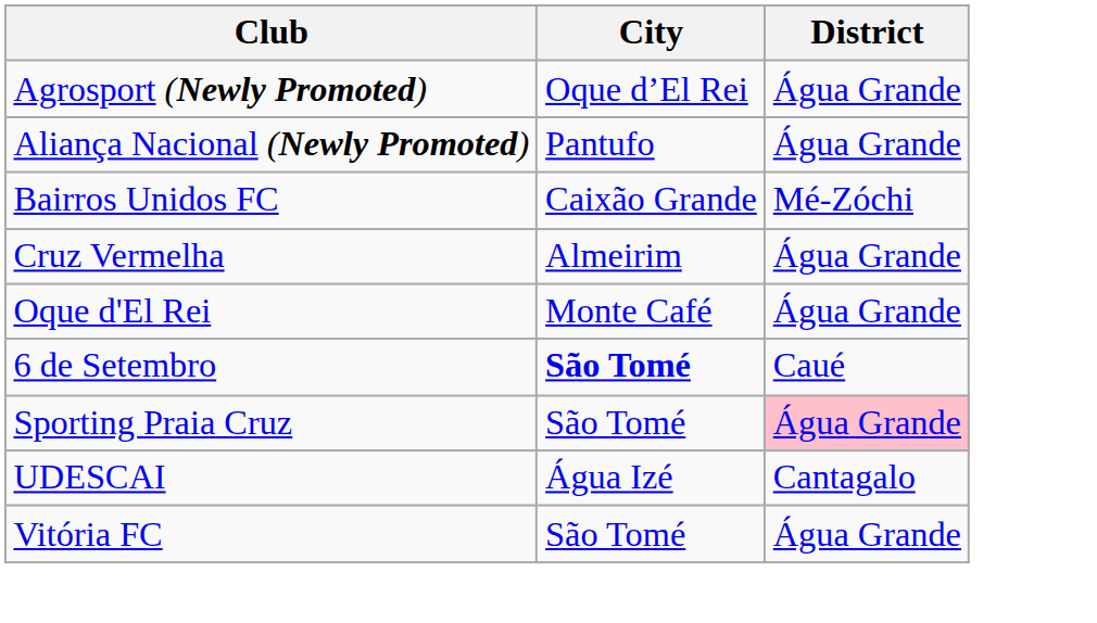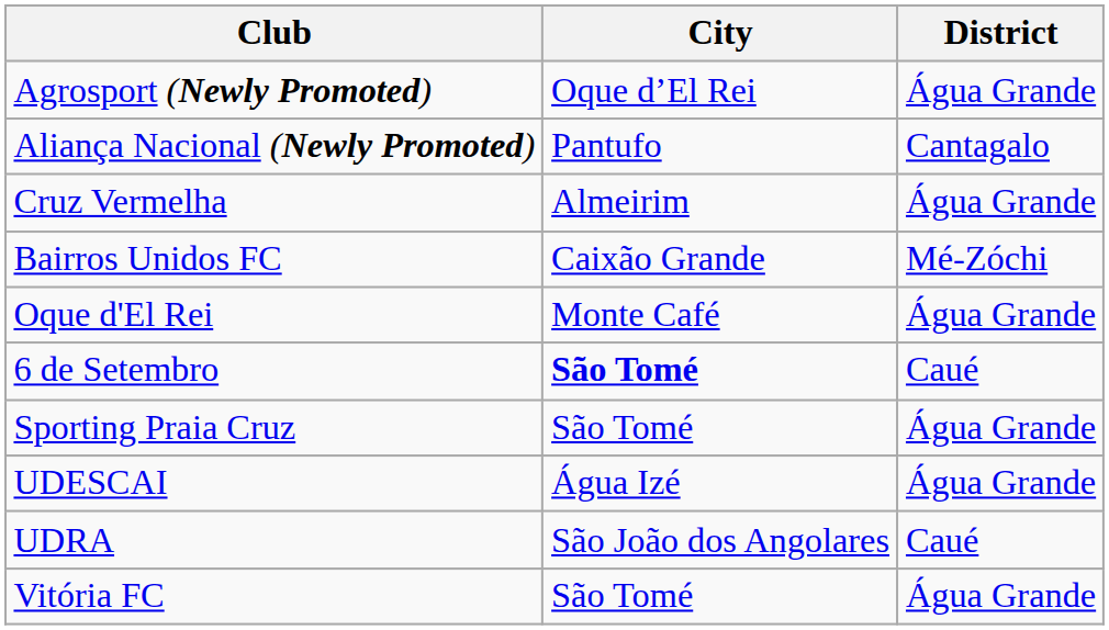Aliança Nacional (Newly Promoted) | District: Água Grande -> Cantagalo
rows swapped: Bairros Unidos FC <-> Cruz Vermelha
Sporting Praia Cruz | District: pink background -> no background
UDESCAI | District: Cantagalo -> Água Grande
+ row: UDRA | São João dos Angolares | Caué
